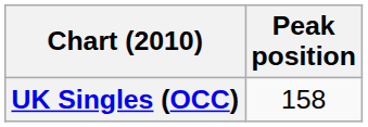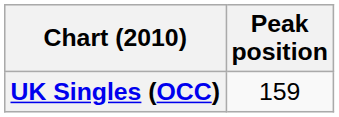UK Singles (OCC) | Peak position: 158 -> 159
